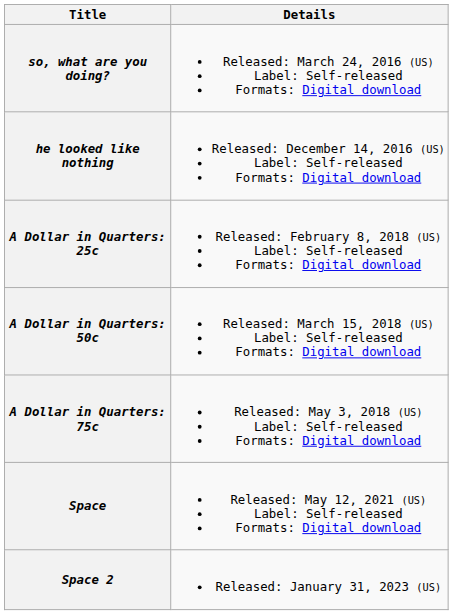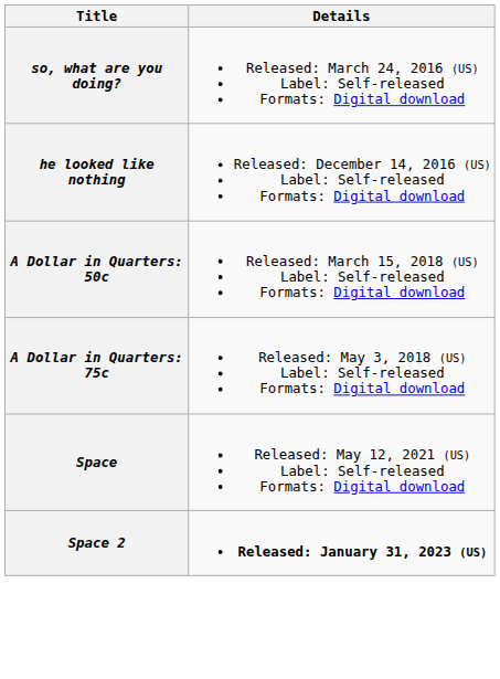- row: A Dollar in Quarters: 25c | Released: February 8, 2018 (US) Label: Self-released Formats: Digital download
Space 2 | Details: normal -> bold
